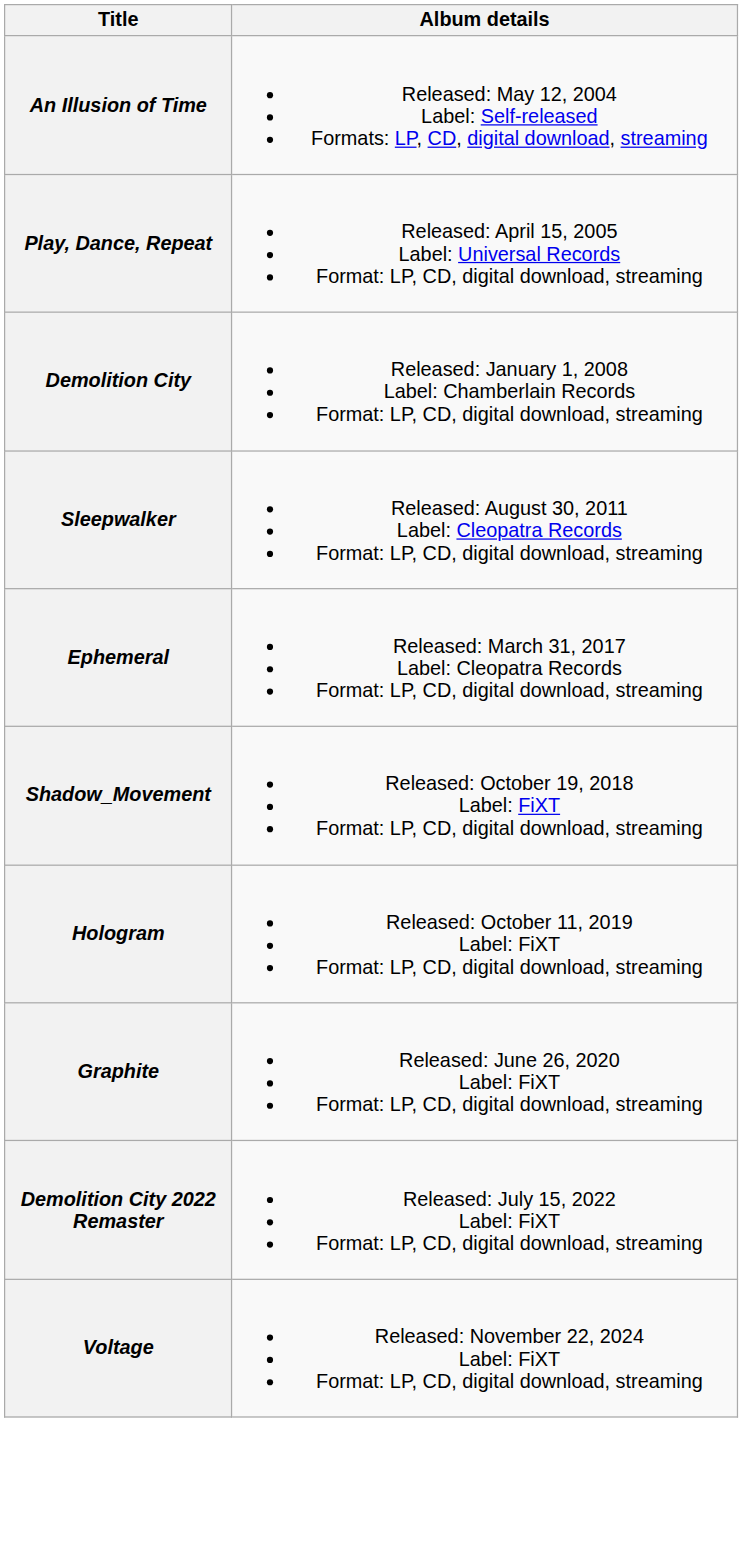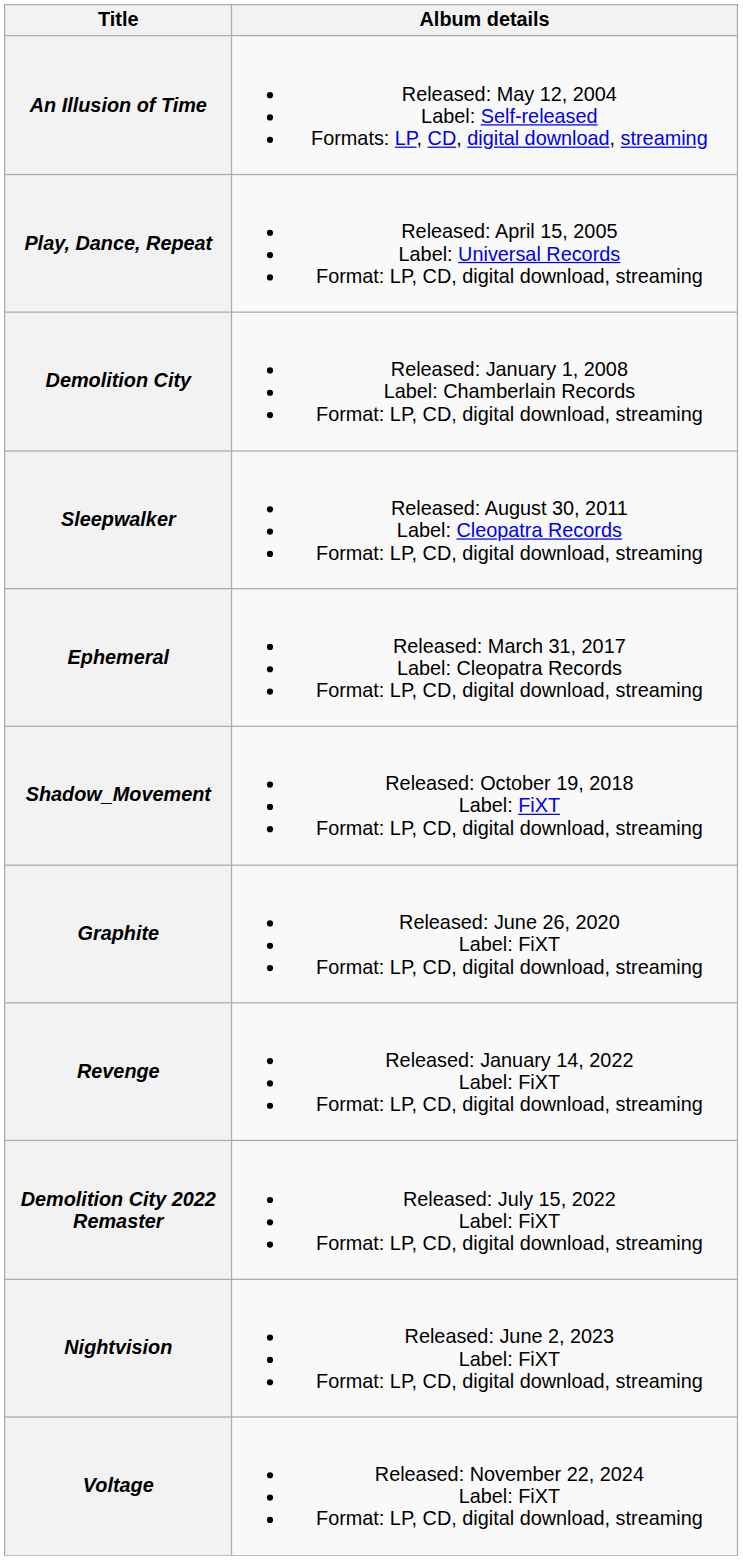- row: Hologram | Released: October 11, 2019 Label: FiXT Format: LP, CD, digital download, streaming
+ row: Revenge | Released: January 14, 2022 Label: FiXT Format: LP, CD, digital download, streaming
+ row: Nightvision | Released: June 2, 2023 Label: FiXT Format: LP, CD, digital download, streaming
